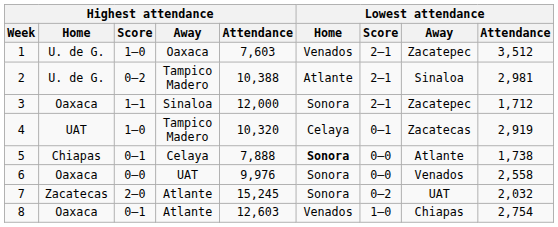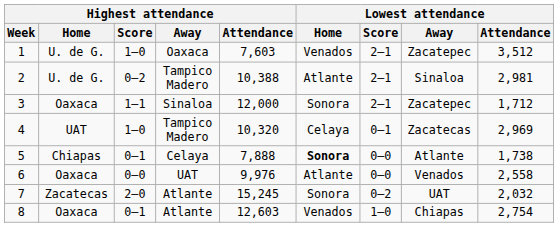4 | Lowest attendance / Attendance: 2,919 -> 2,969
6 | Lowest attendance / Home: Sonora -> Atlante
